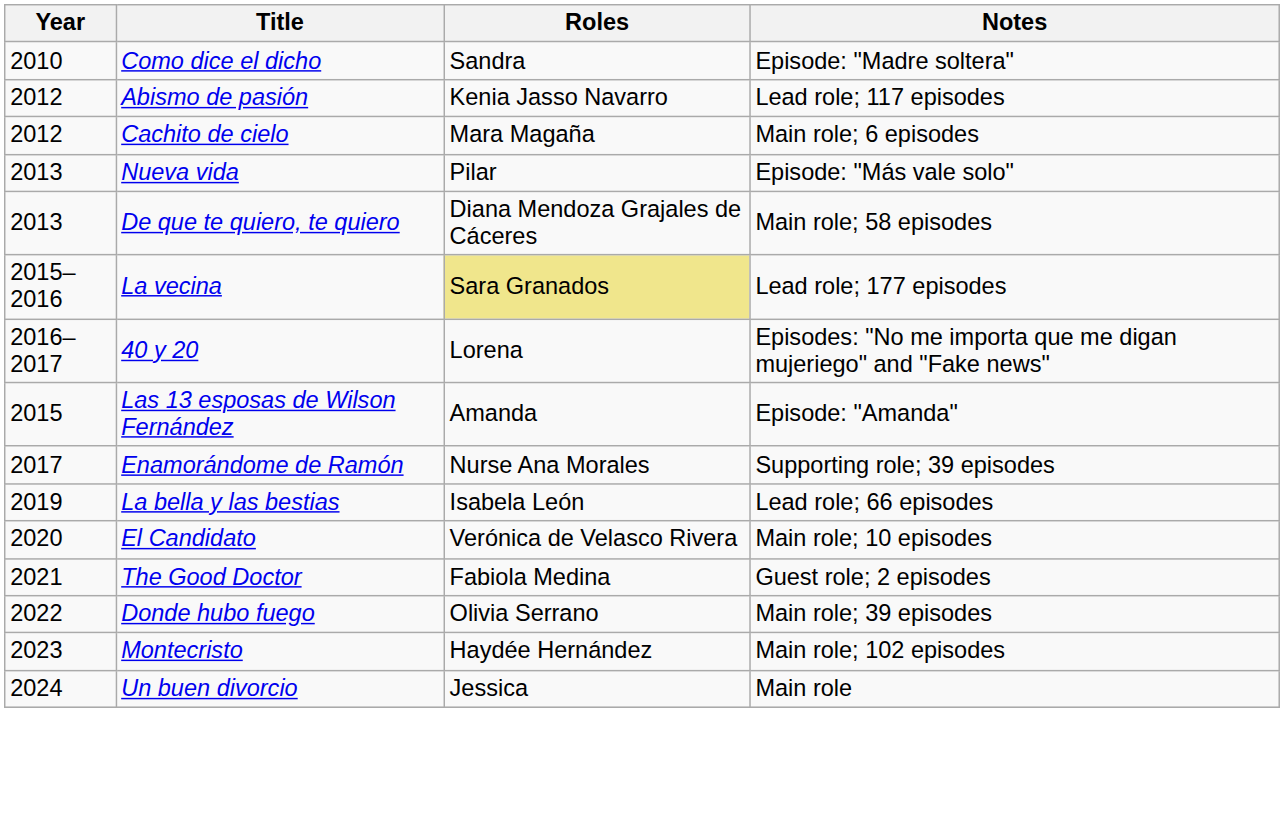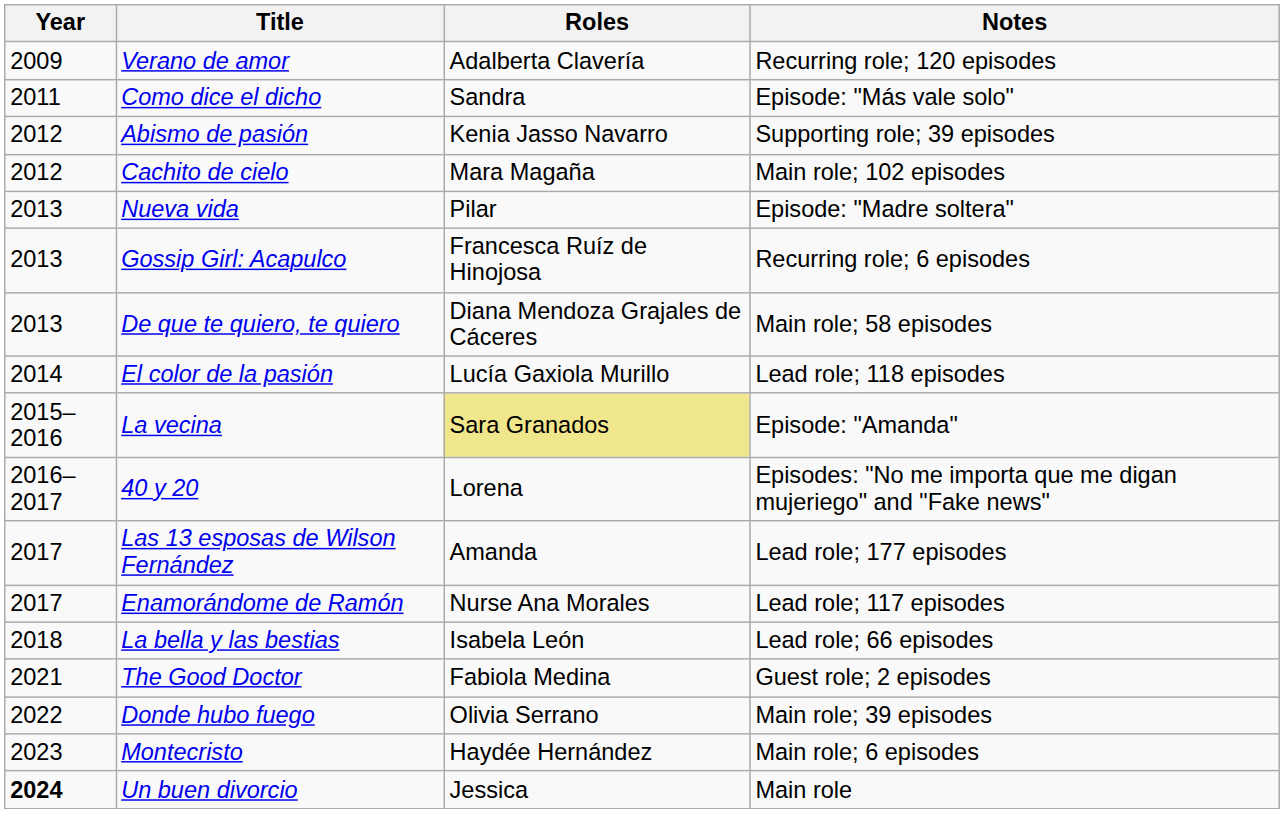+ row: 2009 | Verano de amor | Adalberta Clavería | Recurring role; 120 episodes
Como dice el dicho | Year: 2010 -> 2011
Como dice el dicho | Notes: Episode: "Madre soltera" -> Episode: "Más vale solo"
Abismo de pasión | Notes: Lead role; 117 episodes -> Supporting role; 39 episodes
Cachito de cielo | Notes: Main role; 6 episodes -> Main role; 102 episodes
Nueva vida | Notes: Episode: "Más vale solo" -> Episode: "Madre soltera"
+ row: 2013 | Gossip Girl: Acapulco | Francesca Ruíz de Hinojosa | Recurring role; 6 episodes
+ row: 2014 | El color de la pasión | Lucía Gaxiola Murillo | Lead role; 118 episodes
La vecina | Notes: Lead role; 177 episodes -> Episode: "Amanda"
Las 13 esposas de Wilson Fernández | Year: 2015 -> 2017
Las 13 esposas de Wilson Fernández | Notes: Episode: "Amanda" -> Lead role; 177 episodes
Enamorándome de Ramón | Notes: Supporting role; 39 episodes -> Lead role; 117 episodes
La bella y las bestias | Year: 2019 -> 2018
- row: 2020 | El Candidato | Verónica de Velasco Rivera | Main role; 10 episodes
Montecristo | Notes: Main role; 102 episodes -> Main role; 6 episodes
Un buen divorcio | Year: normal -> bold
